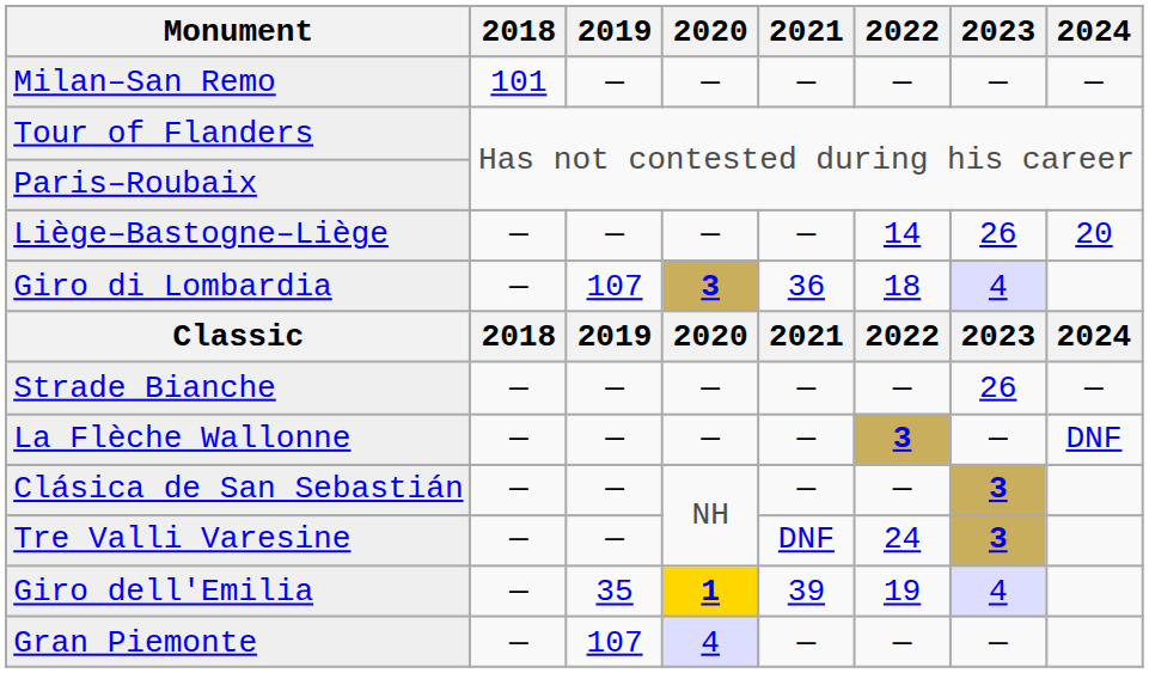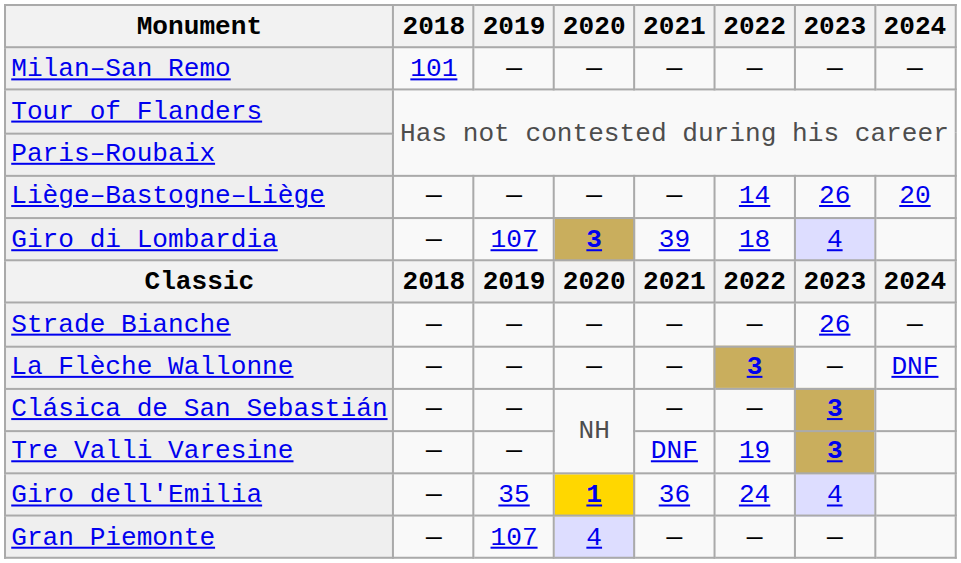Giro di Lombardia | 2021: 36 -> 39
Tre Valli Varesine | 2022: 24 -> 19
Giro dell'Emilia | 2021: 39 -> 36
Giro dell'Emilia | 2022: 19 -> 24
